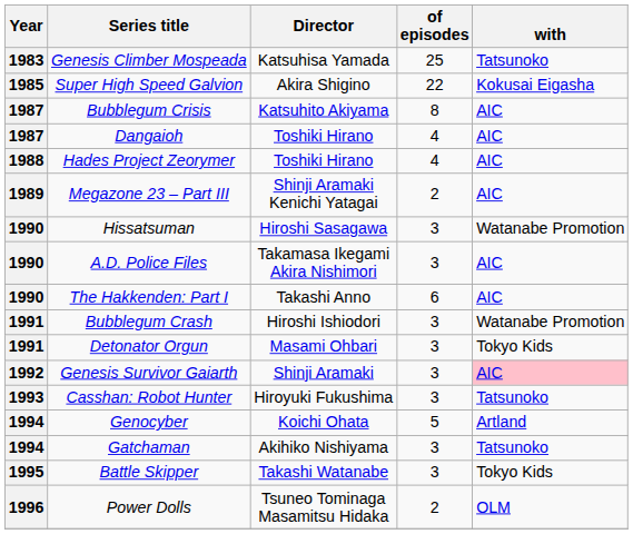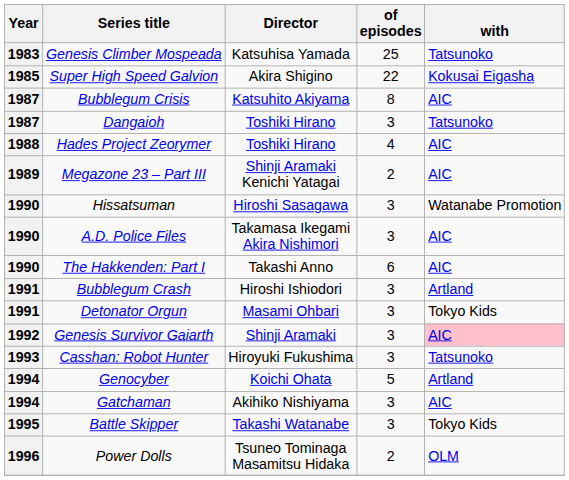Dangaioh | of episodes: 4 -> 3
Dangaioh | with: AIC -> Tatsunoko
Bubblegum Crash | with: Watanabe Promotion -> Artland
Gatchaman | with: Tatsunoko -> AIC
